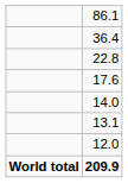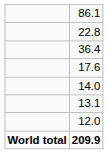rows swapped: 36.4 <-> 22.8
